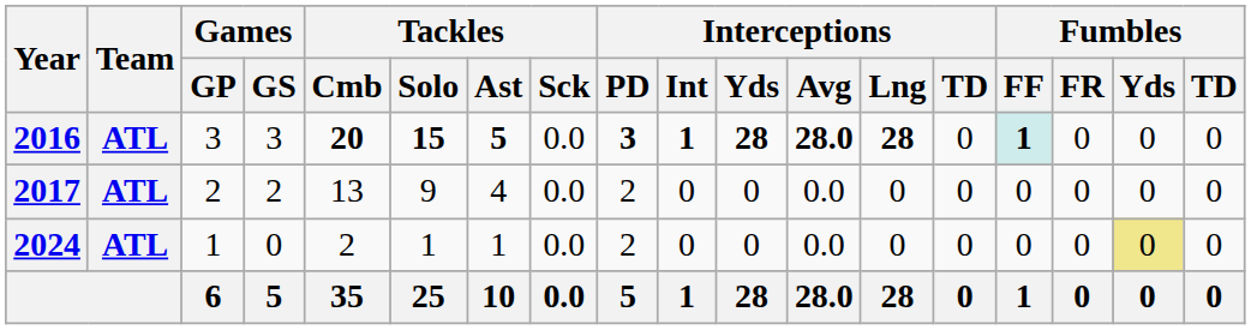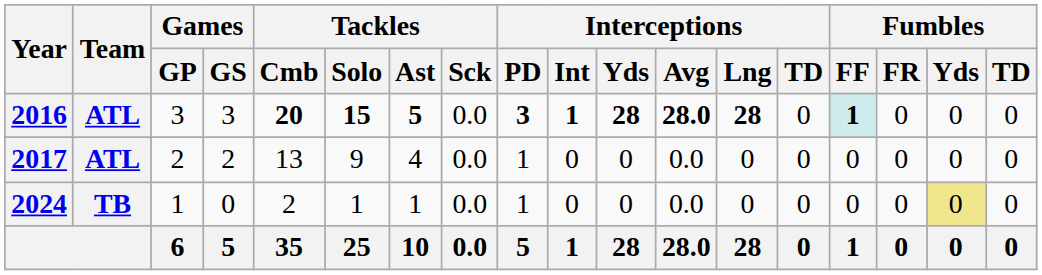2017 | Interceptions / PD: 2 -> 1
2024 | Team: ATL -> TB
2024 | Interceptions / PD: 2 -> 1
